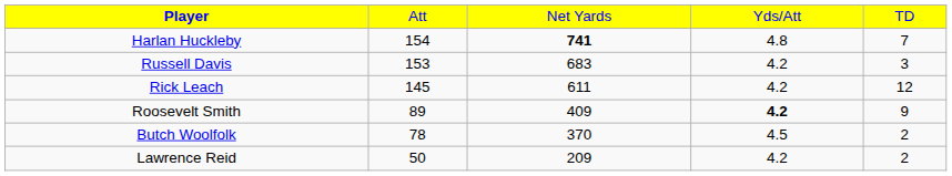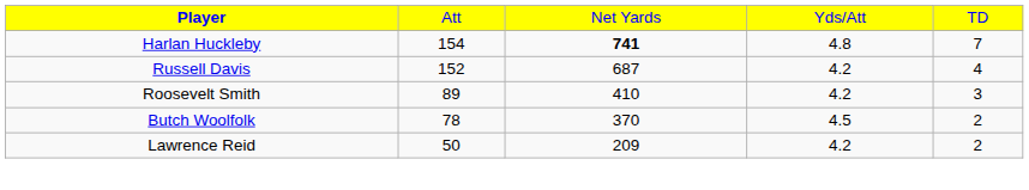Russell Davis | column 2: 153 -> 152
Russell Davis | column 3: 683 -> 687
Russell Davis | column 5: 3 -> 4
- row: Rick Leach | 145 | 611 | 4.2 | 12
Roosevelt Smith | column 3: 409 -> 410
Roosevelt Smith | column 4: bold -> normal
Roosevelt Smith | column 5: 9 -> 3
